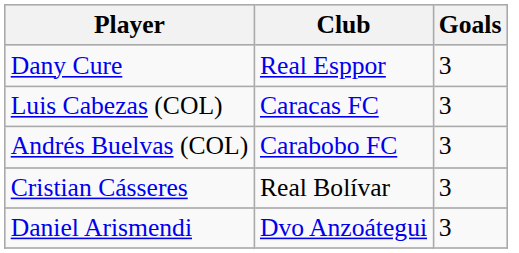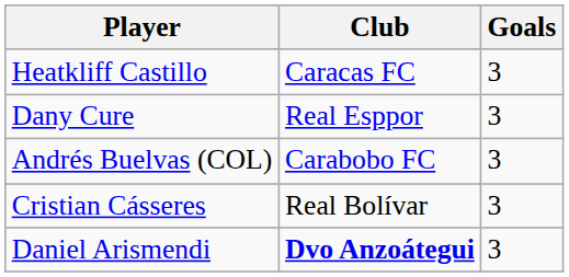+ row: Heatkliff Castillo | Caracas FC | 3
- row: Luis Cabezas (COL) | Caracas FC | 3
Daniel Arismendi | Club: normal -> bold
